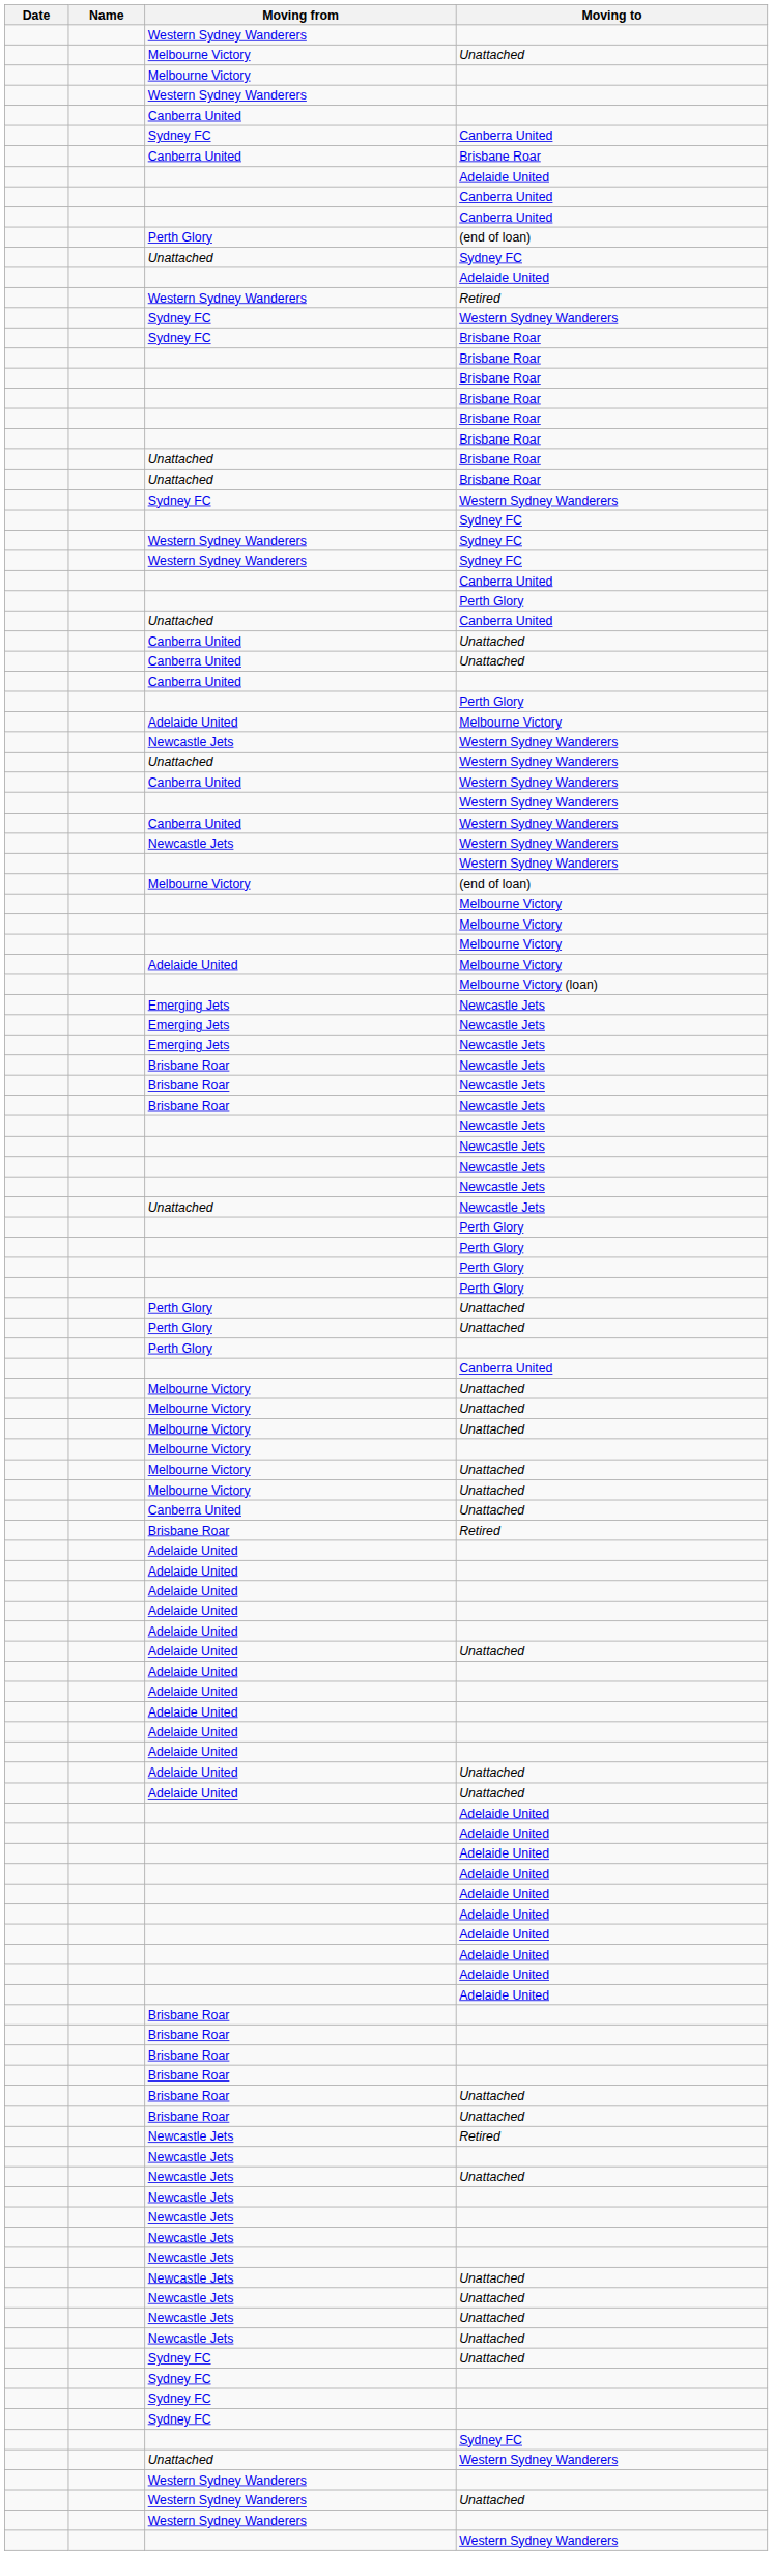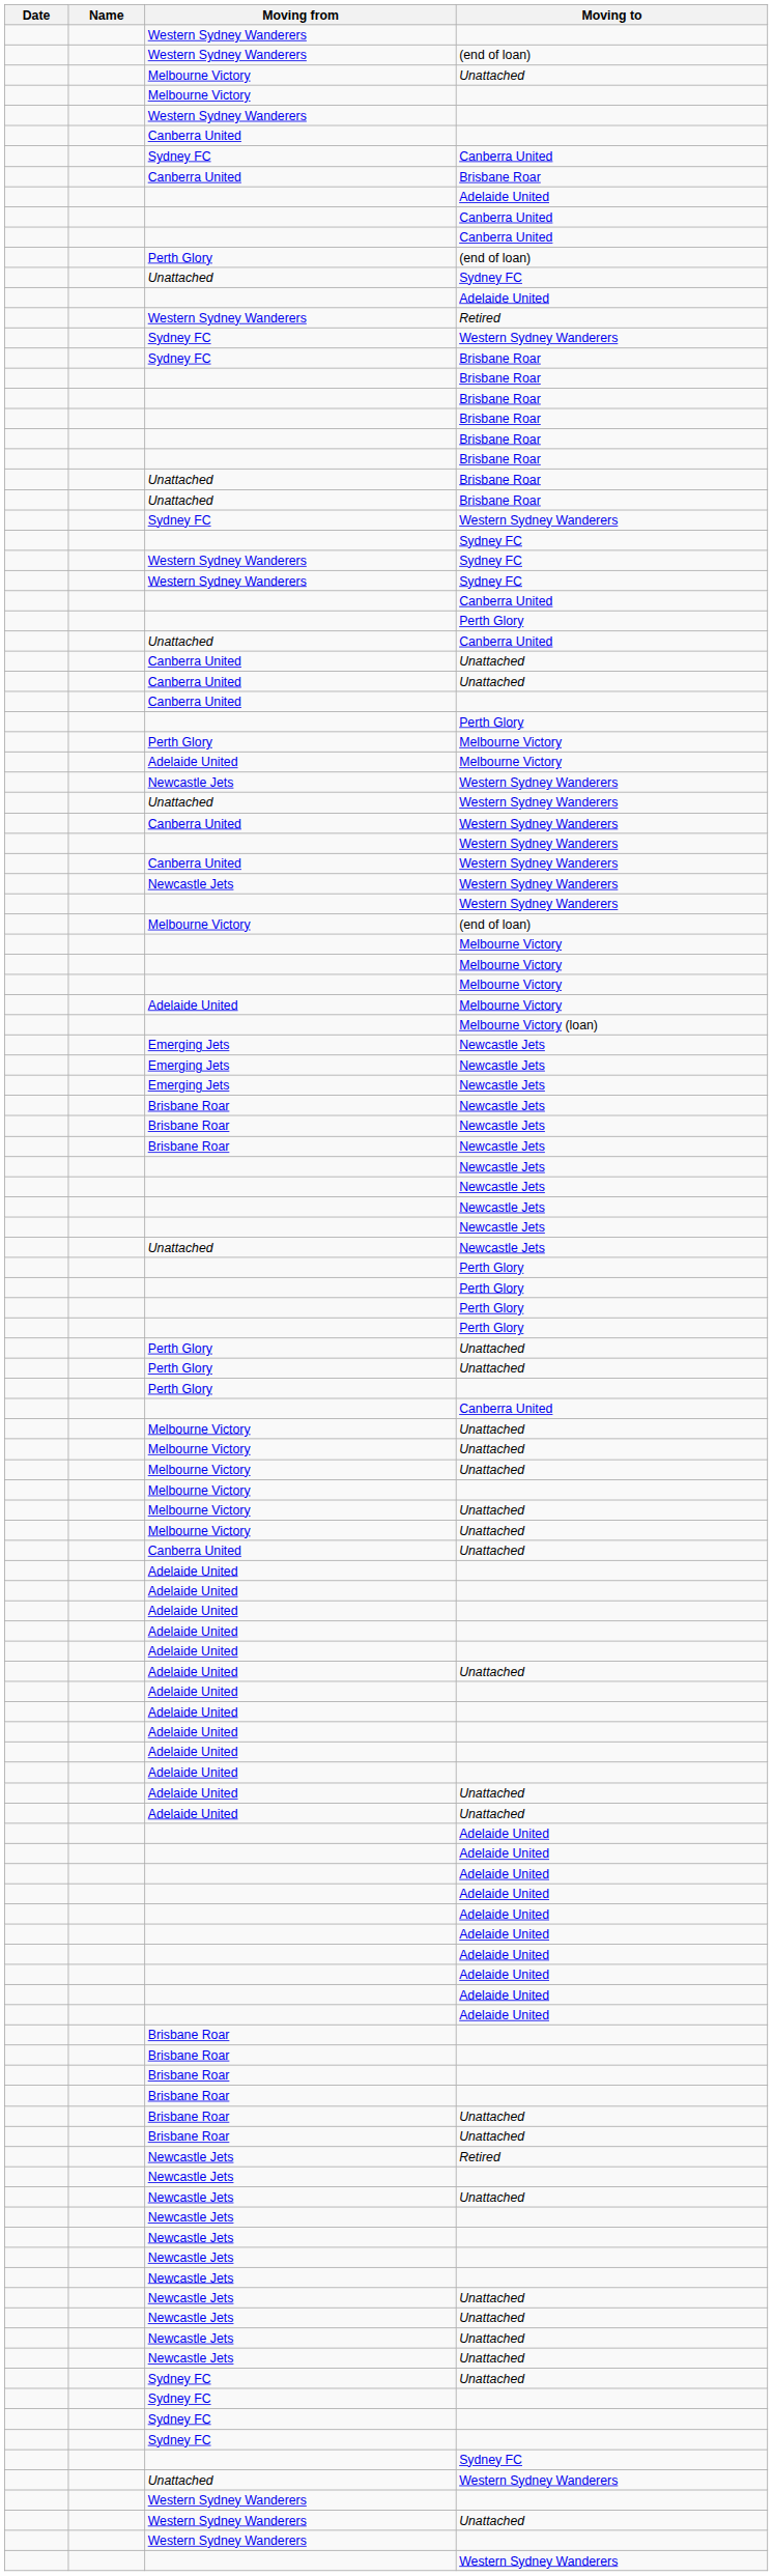+ row: Western Sydney Wanderers | (end of loan)
+ row: Perth Glory | Melbourne Victory
- row: Brisbane Roar | Retired
